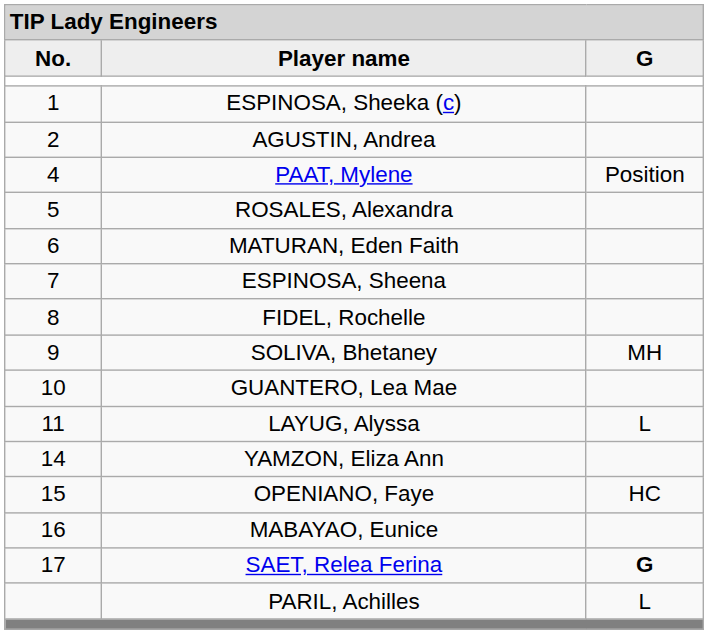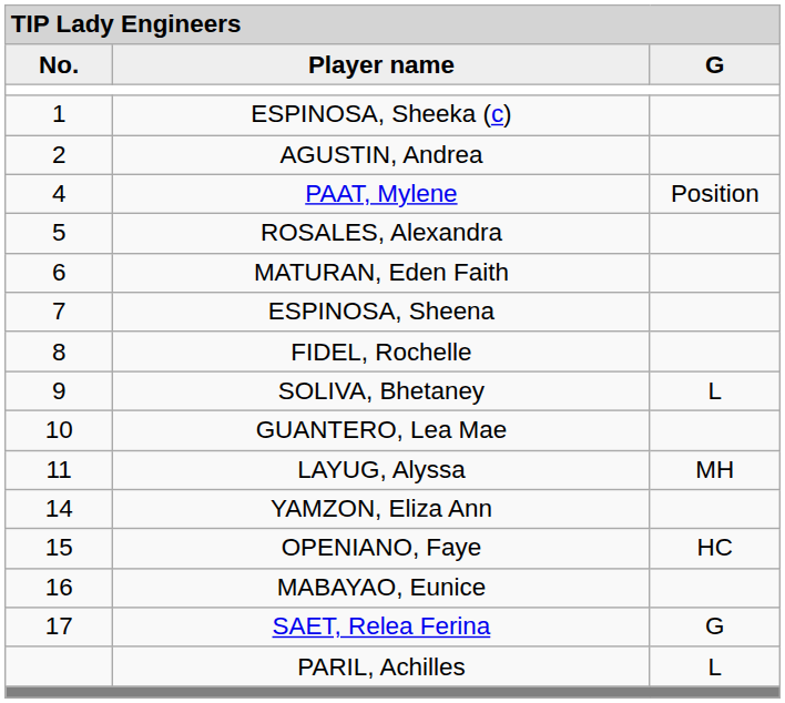SOLIVA, Bhetaney | column 3: MH -> L
LAYUG, Alyssa | column 3: L -> MH
SAET, Relea Ferina | column 3: bold -> normal
